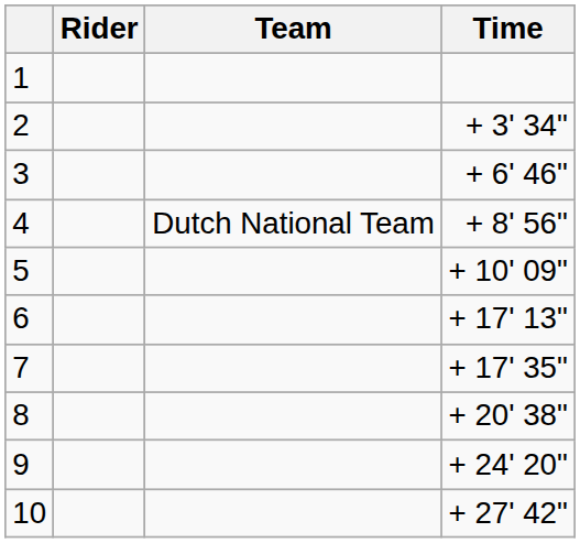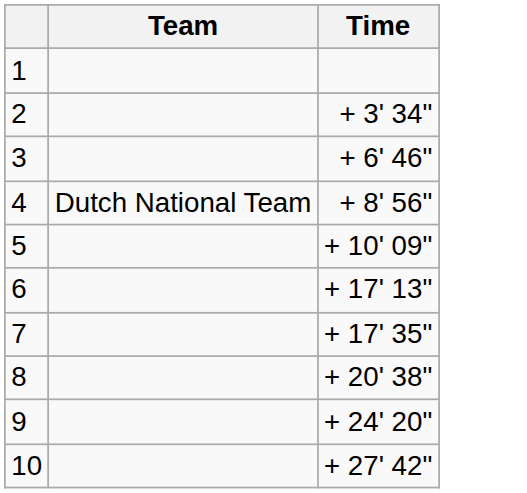- column: Rider
